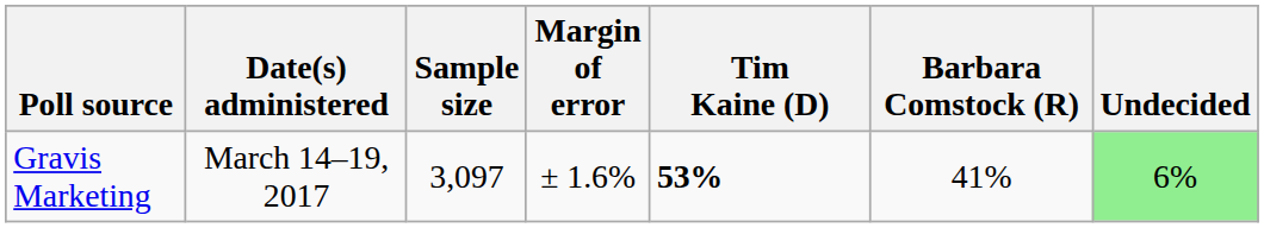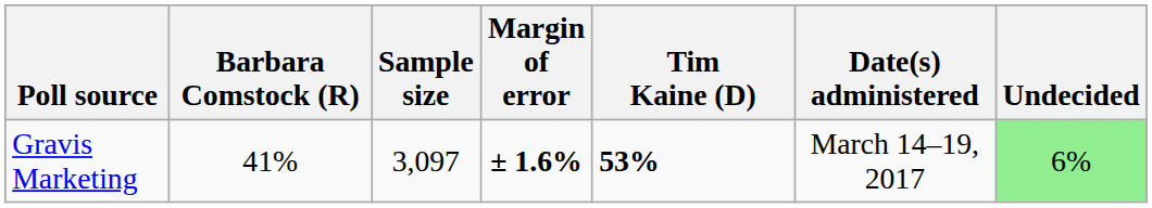columns swapped: Date(s) administered <-> Barbara Comstock (R)
Gravis Marketing | Margin of error: normal -> bold
